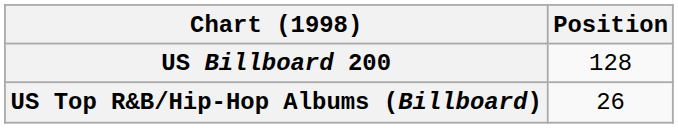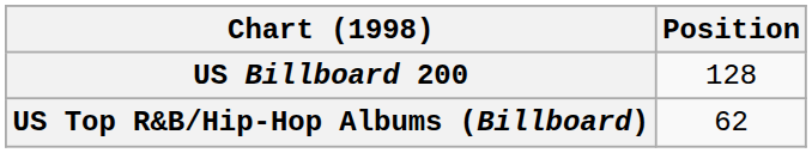US Top R&B/Hip-Hop Albums (Billboard) | Position: 26 -> 62
